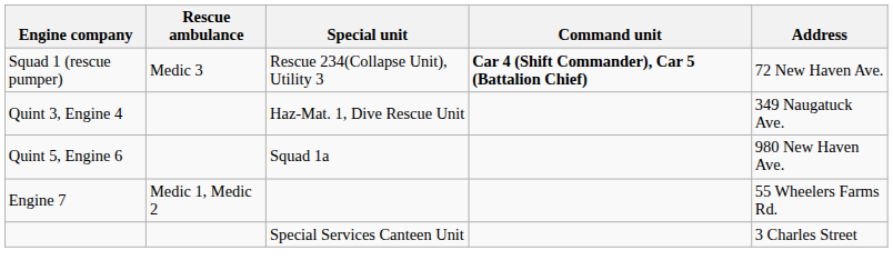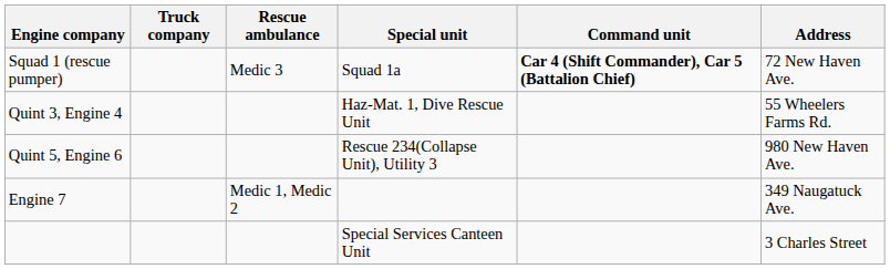+ column: Truck company
Squad 1 (rescue pumper) | Special unit: Rescue 234(Collapse Unit), Utility 3 -> Squad 1a
Quint 3, Engine 4 | Address: 349 Naugatuck Ave. -> 55 Wheelers Farms Rd.
Quint 5, Engine 6 | Special unit: Squad 1a -> Rescue 234(Collapse Unit), Utility 3
Engine 7 | Address: 55 Wheelers Farms Rd. -> 349 Naugatuck Ave.
